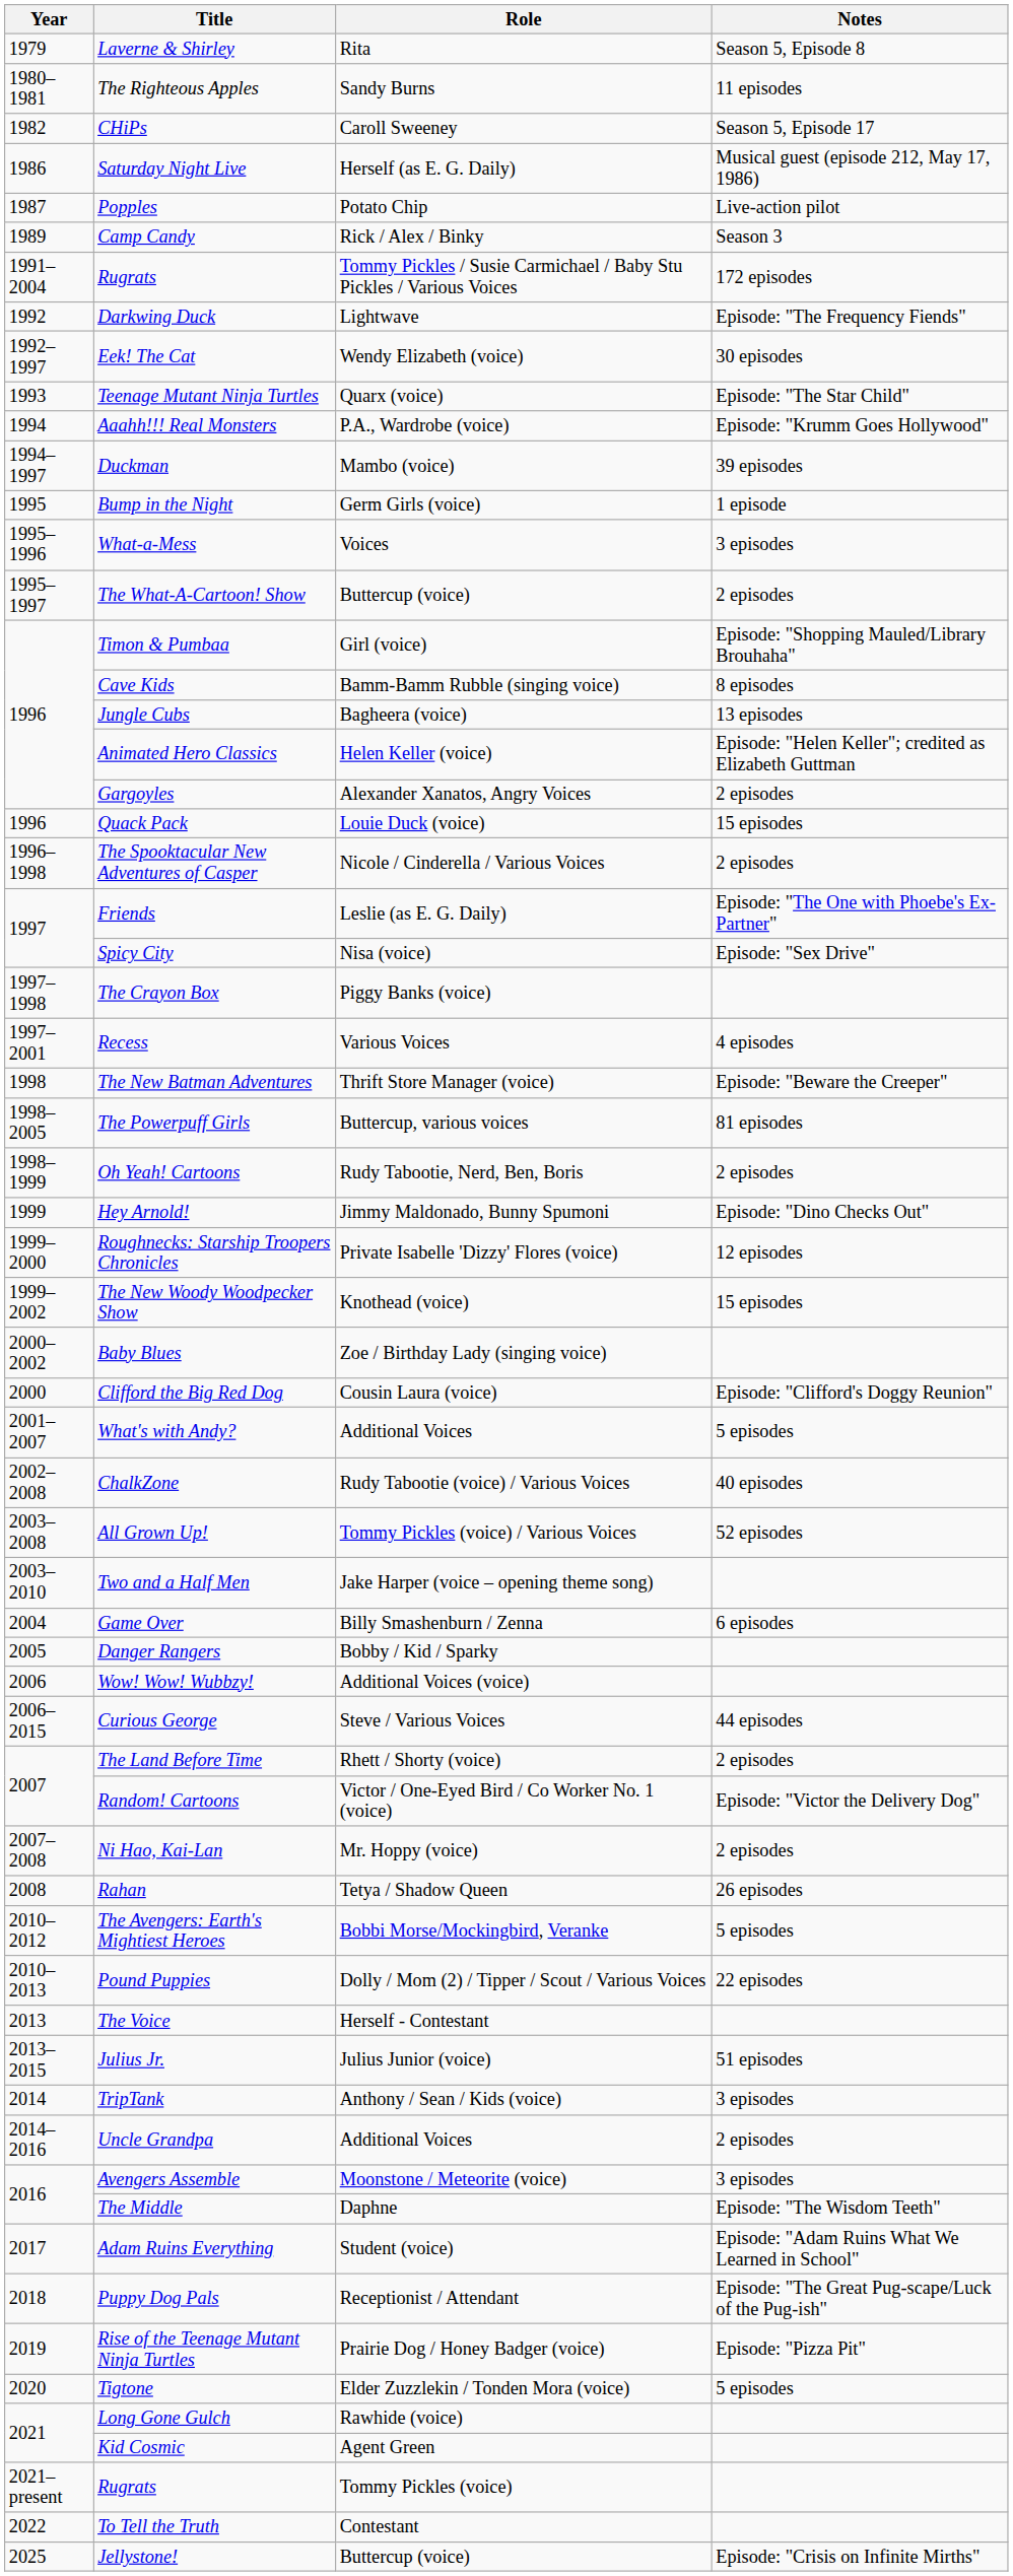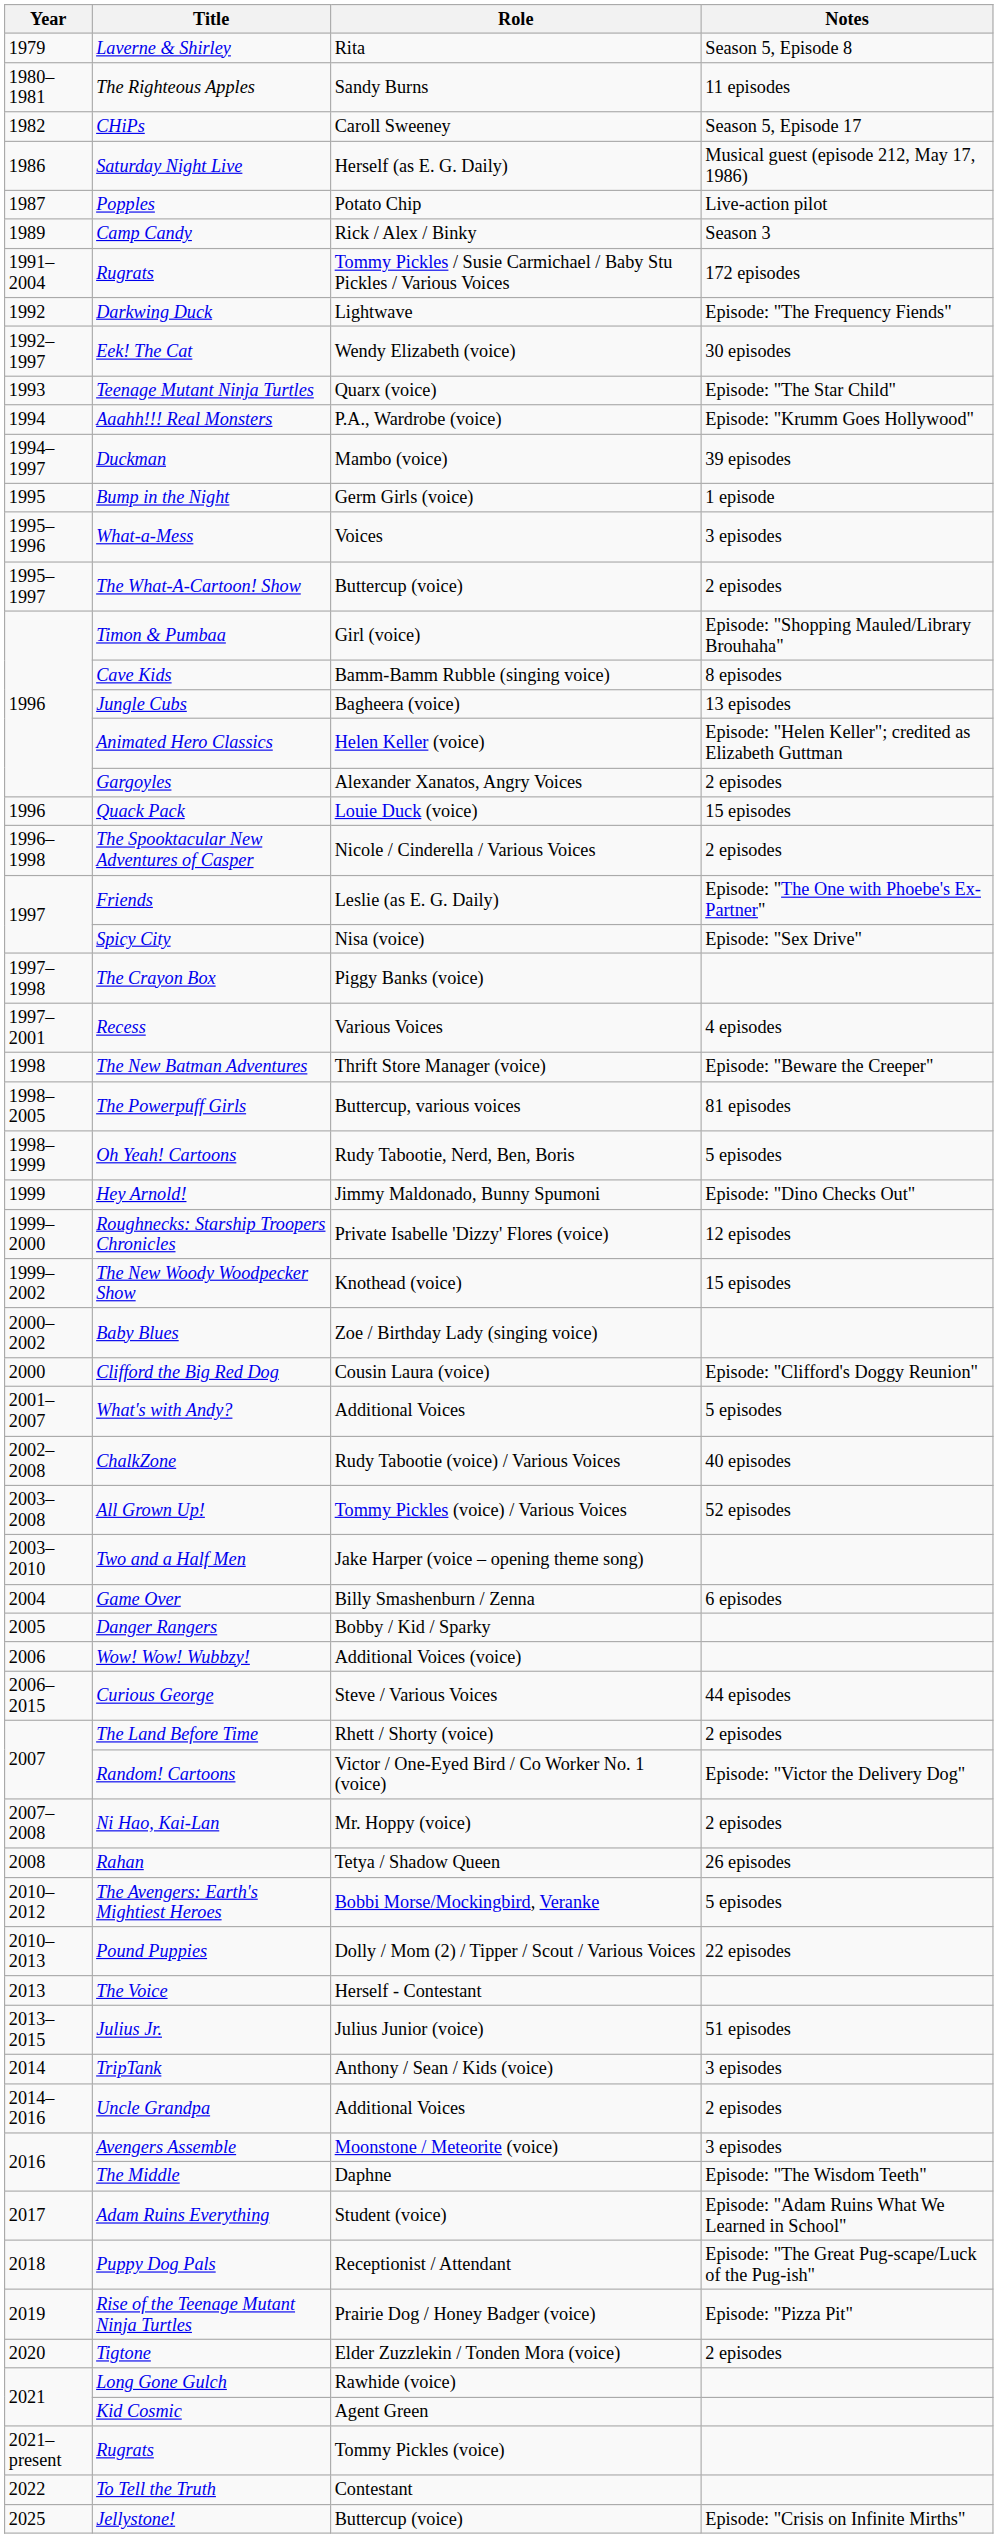Oh Yeah! Cartoons | Notes: 2 episodes -> 5 episodes
Tigtone | Notes: 5 episodes -> 2 episodes
